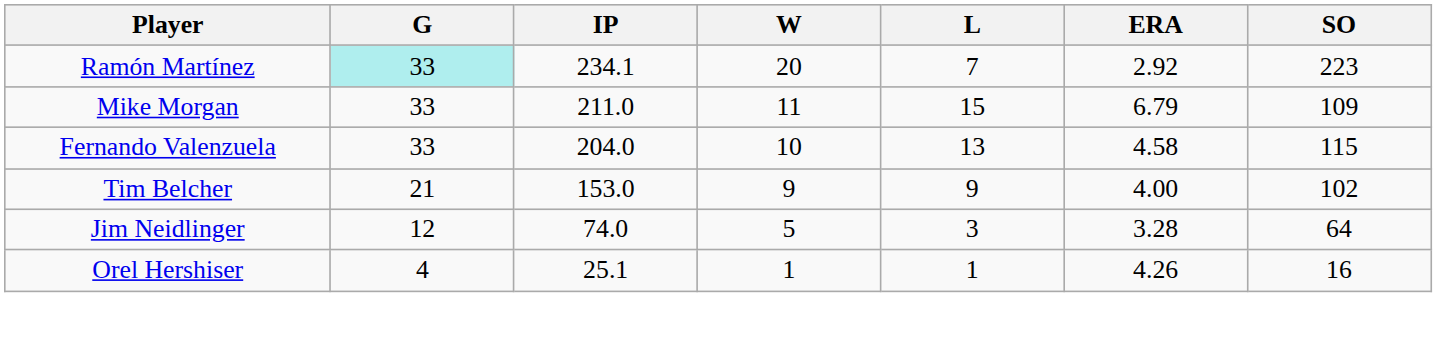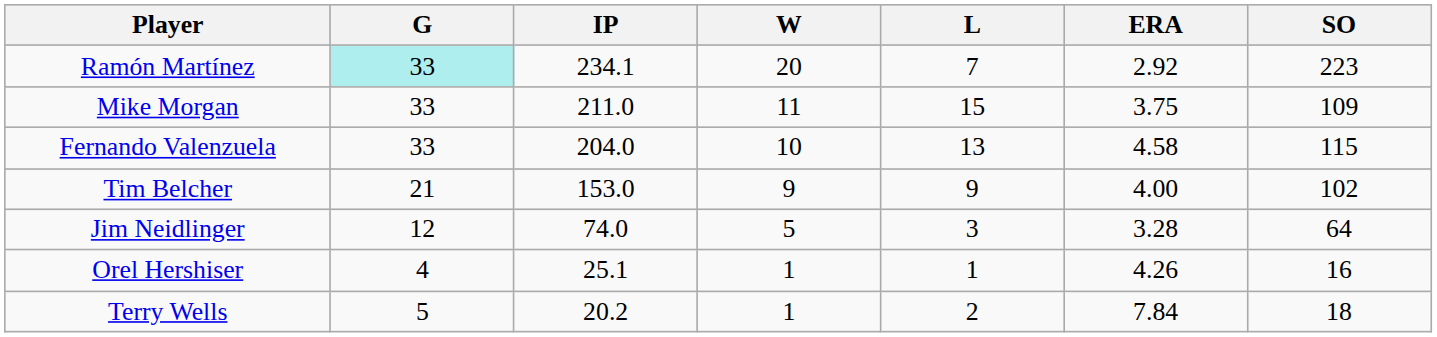Mike Morgan | ERA: 6.79 -> 3.75
+ row: Terry Wells | 5 | 20.2 | 1 | 2 | 7.84 | 18
